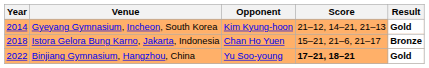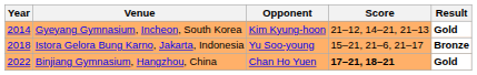Istora Gelora Bung Karno, Jakarta, Indonesia | Opponent: Chan Ho Yuen -> Yu Soo-young
Binjiang Gymnasium, Hangzhou, China | Opponent: Yu Soo-young -> Chan Ho Yuen
